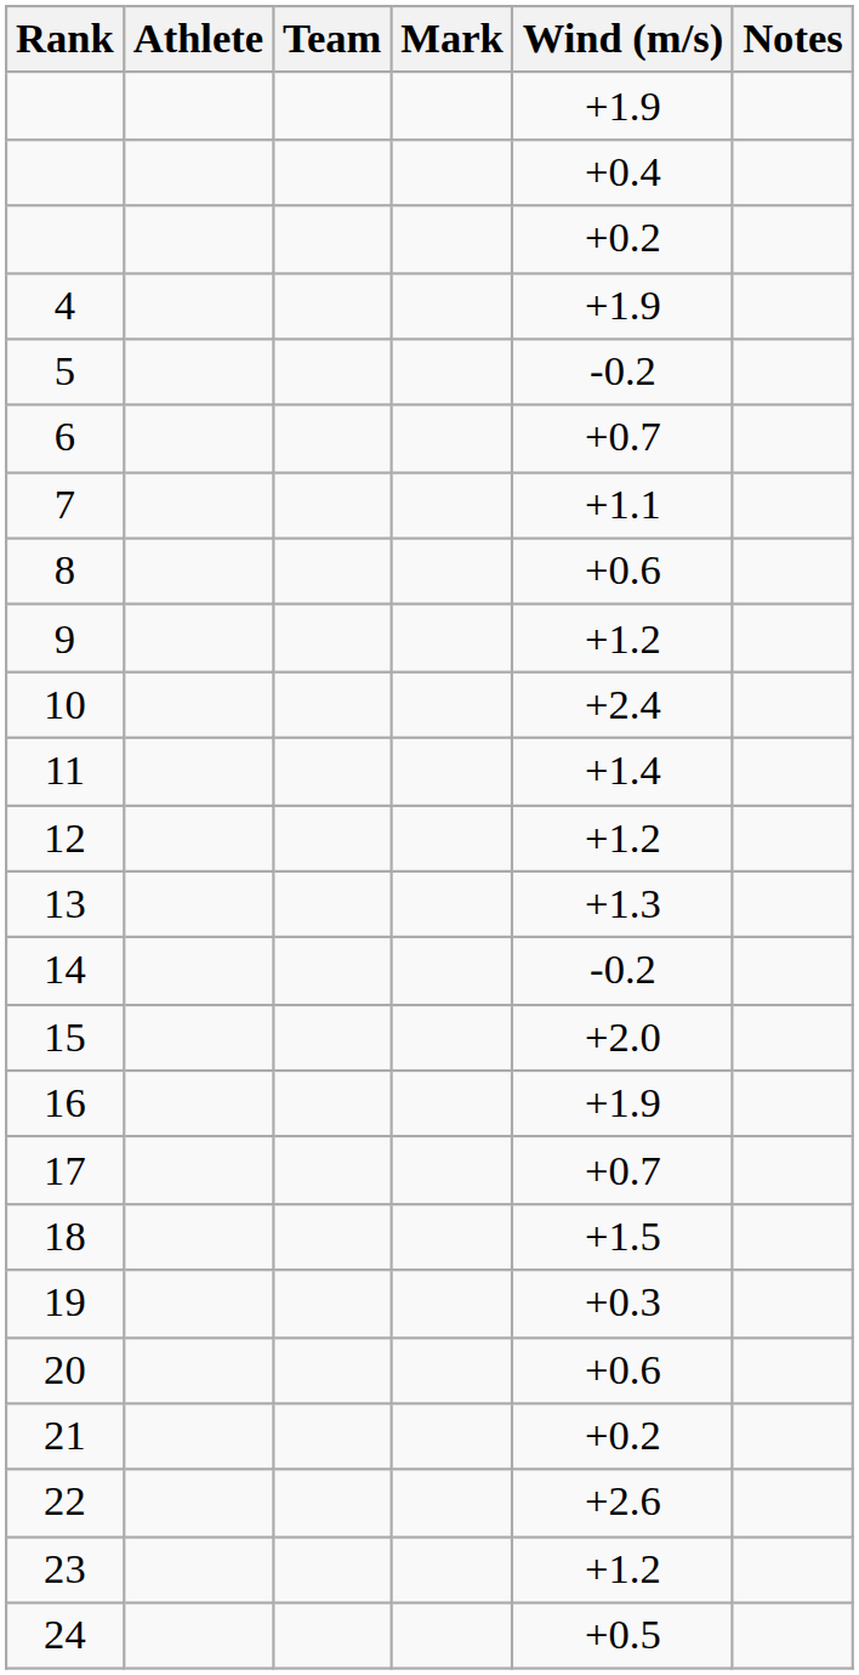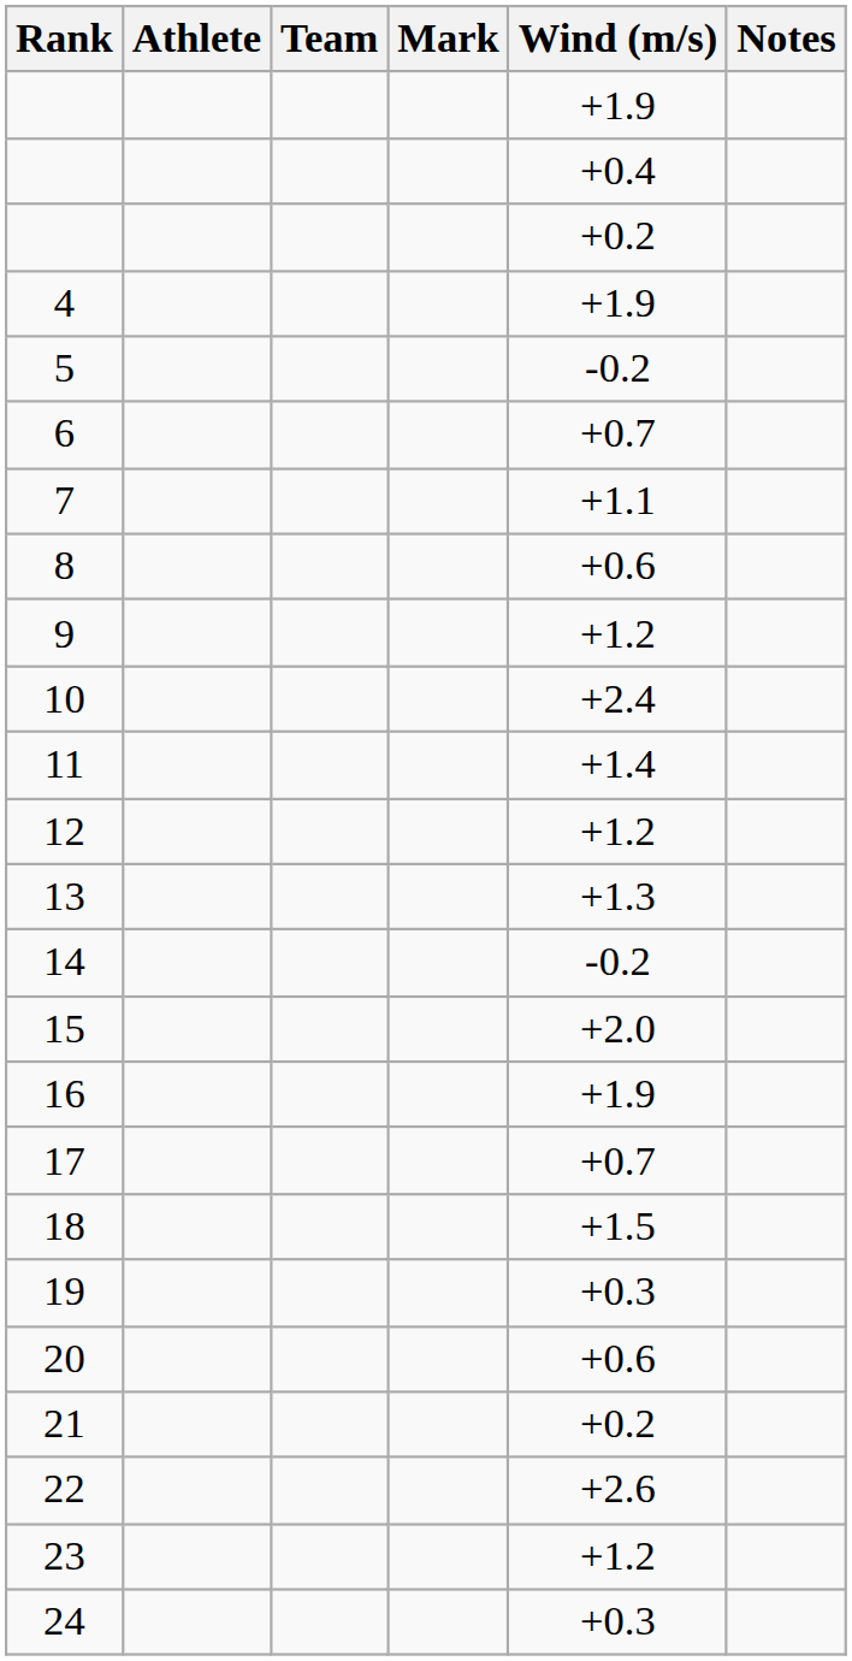24 | Wind (m/s): +0.5 -> +0.3
